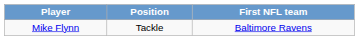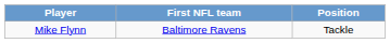columns swapped: Position <-> First NFL team
